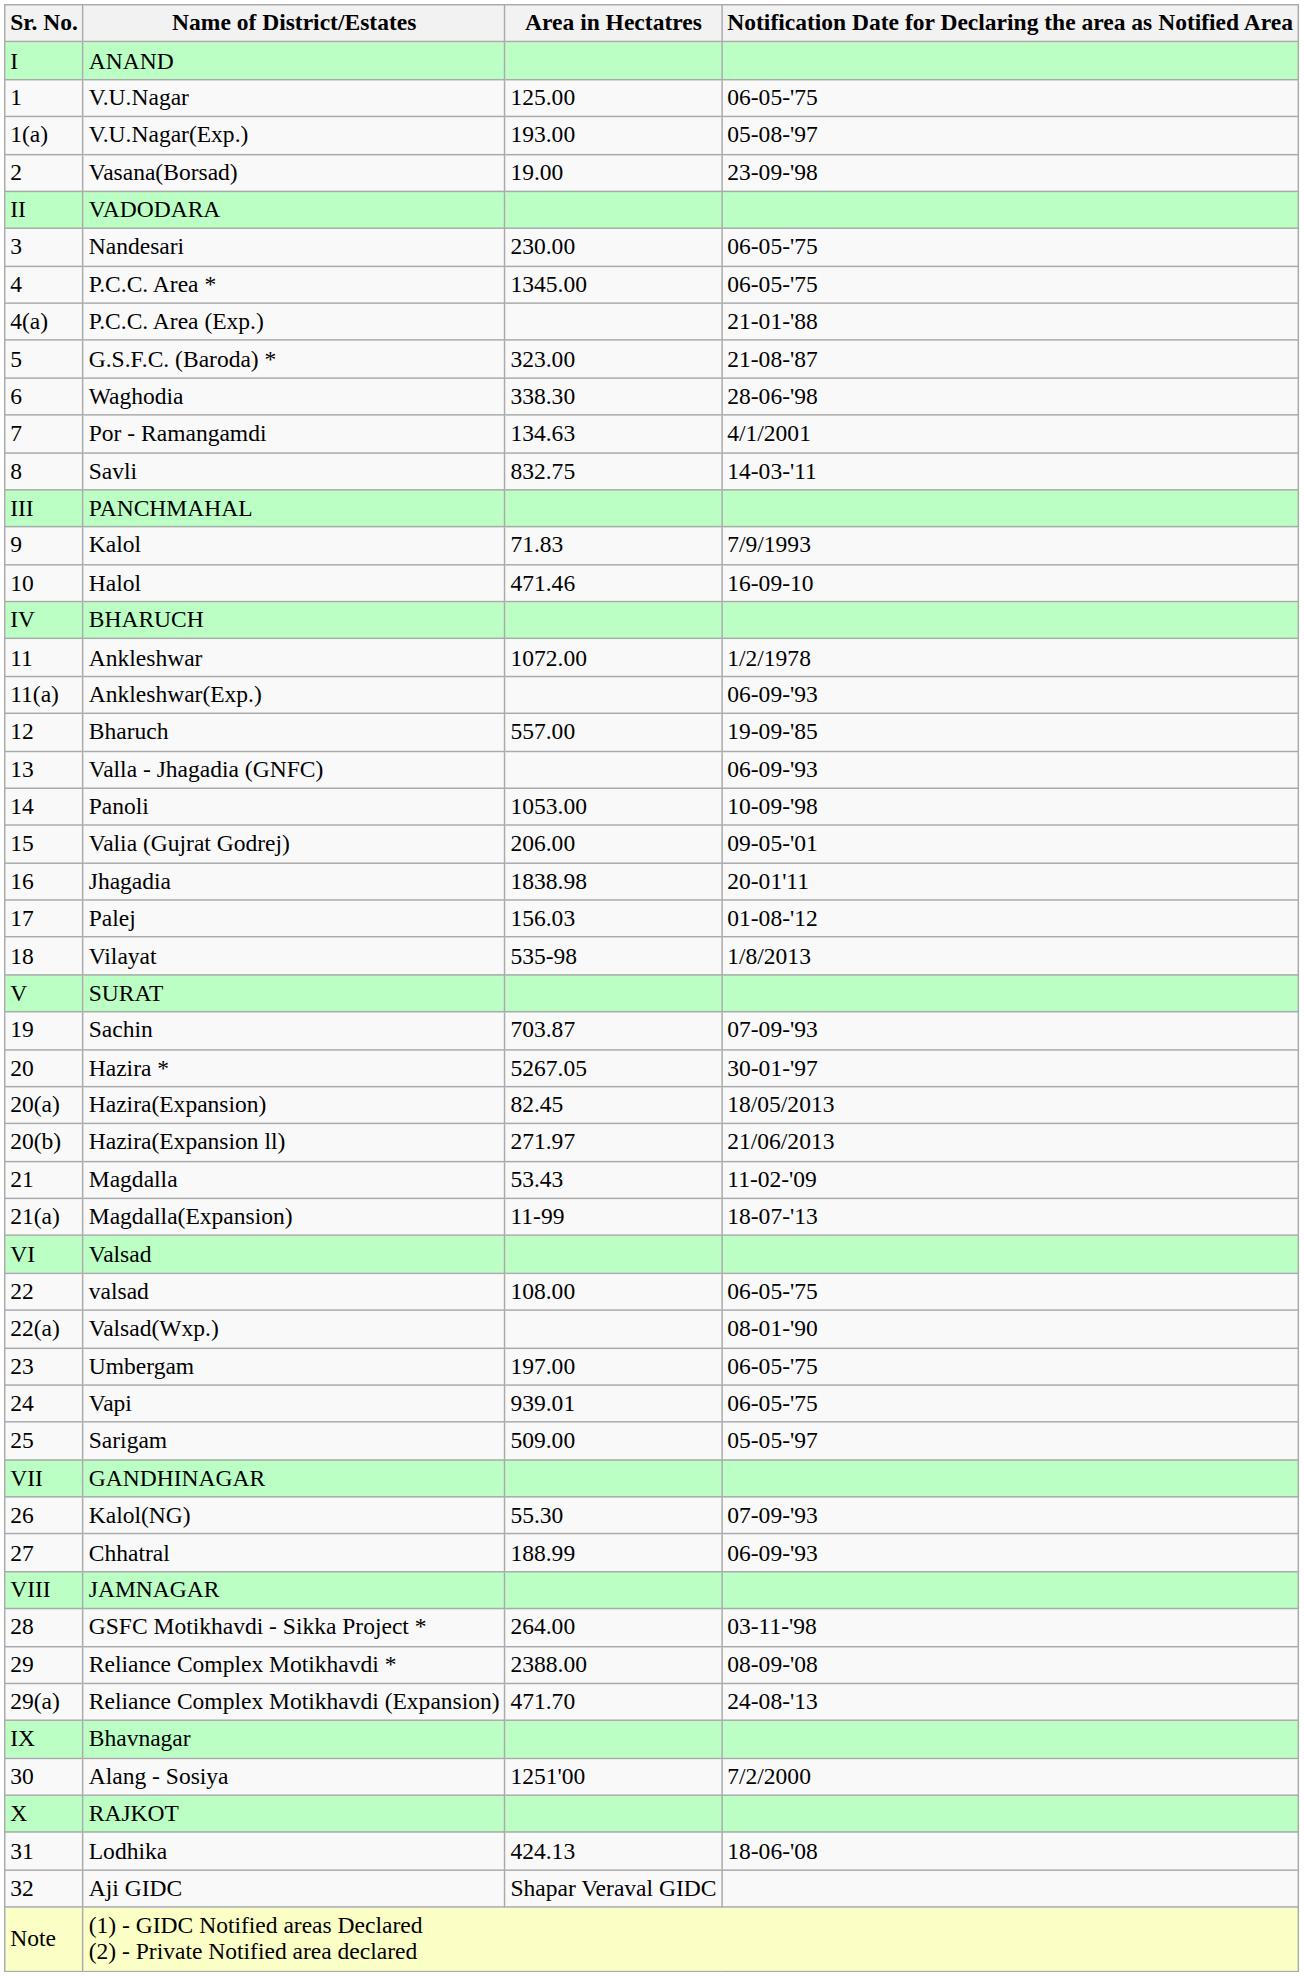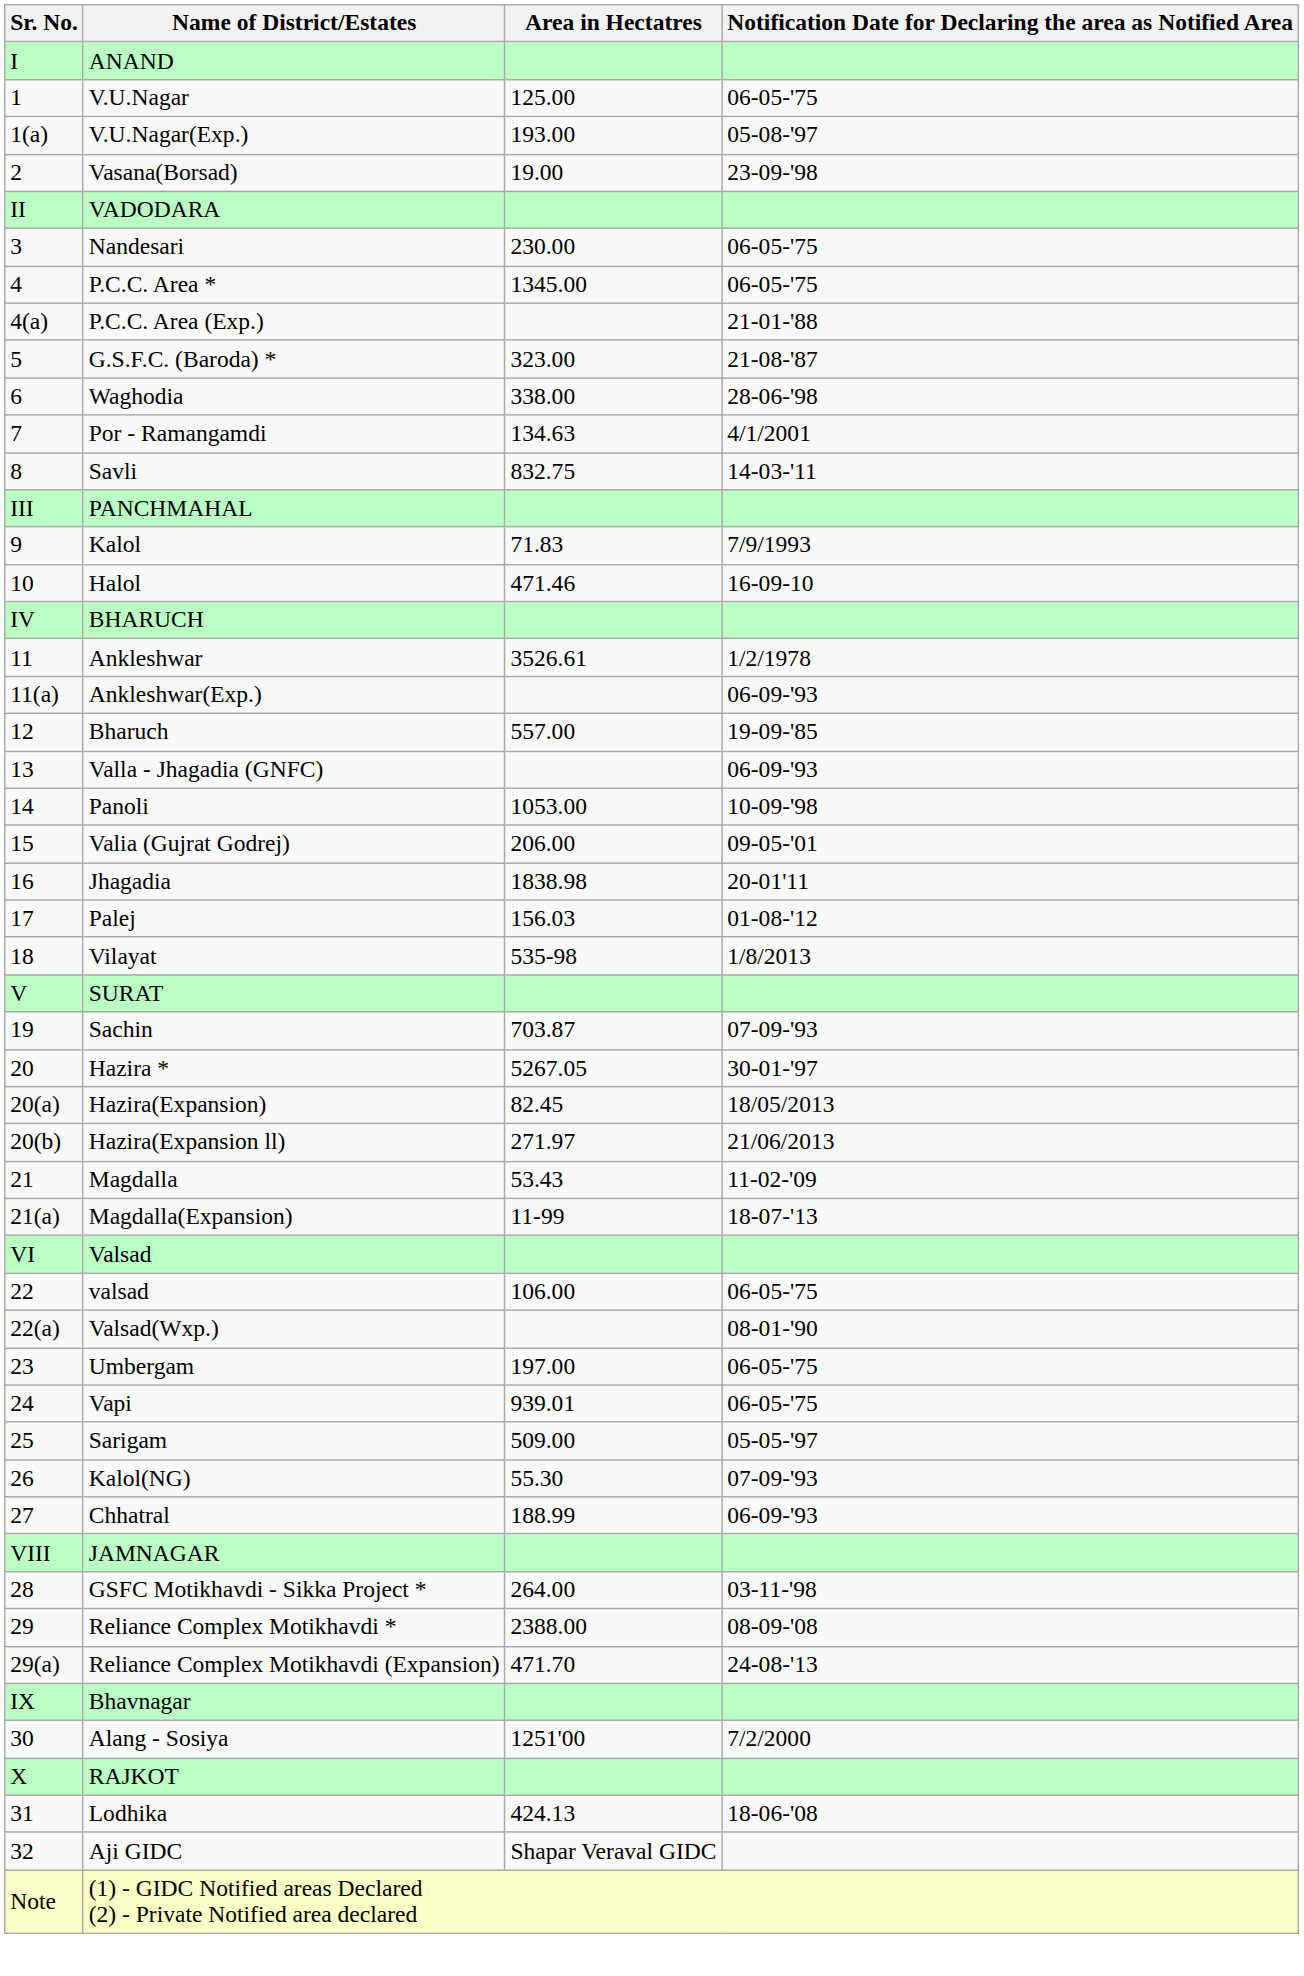Waghodia | Area in Hectatres: 338.30 -> 338.00
Ankleshwar | Area in Hectatres: 1072.00 -> 3526.61
valsad | Area in Hectatres: 108.00 -> 106.00
- row: VII | GANDHINAGAR
